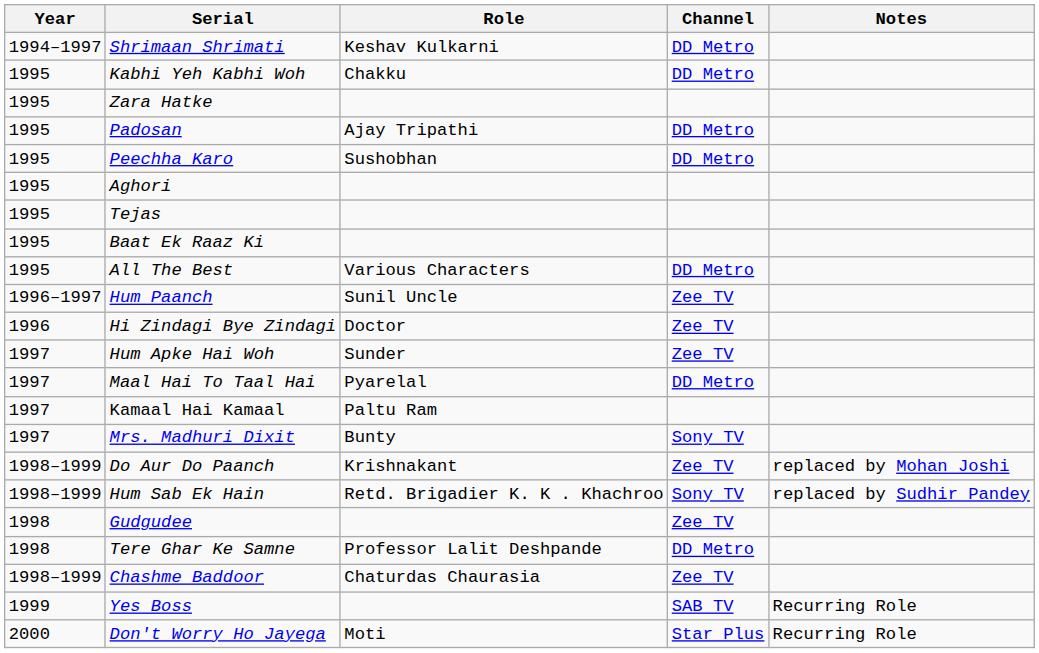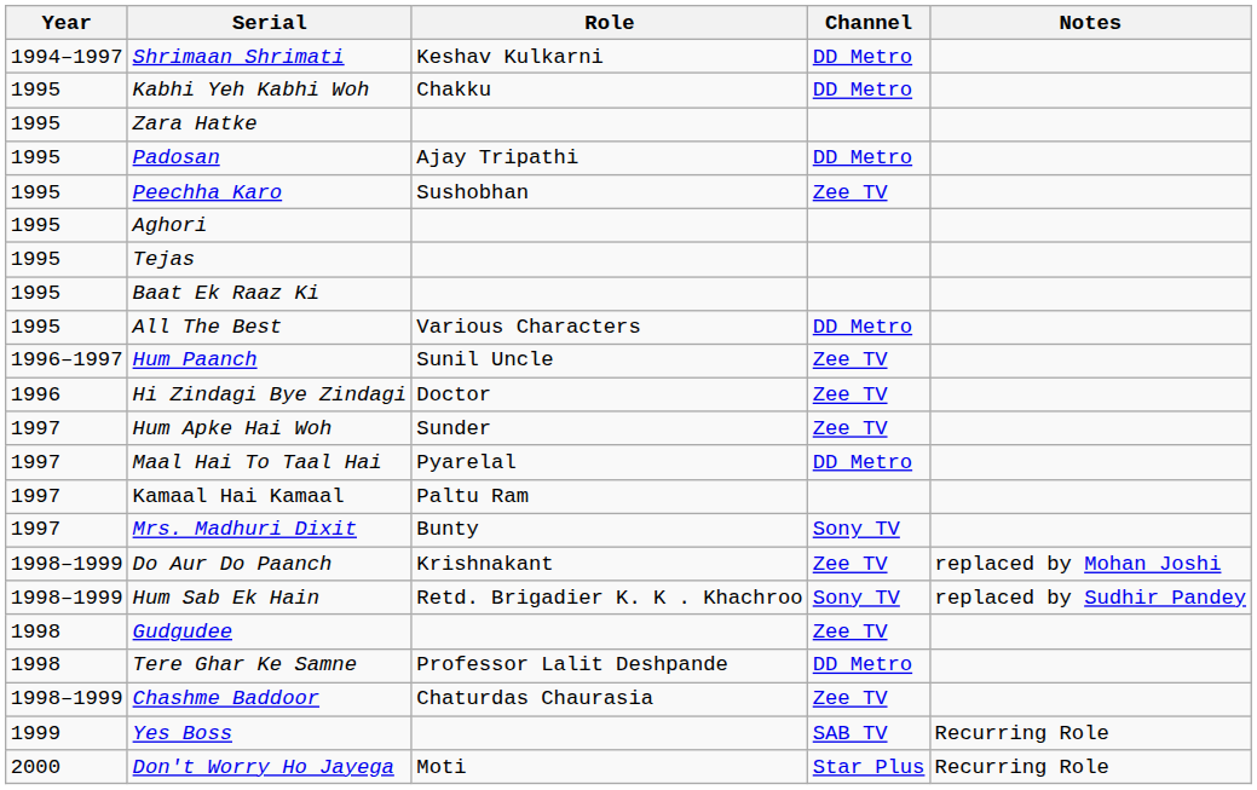Peechha Karo | Channel: DD Metro -> Zee TV
